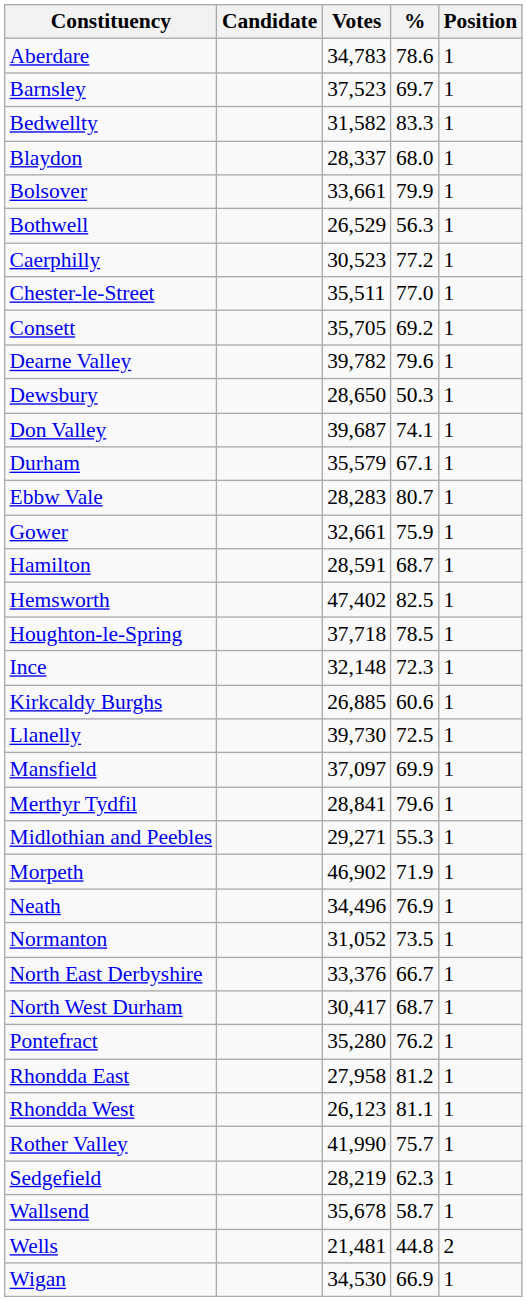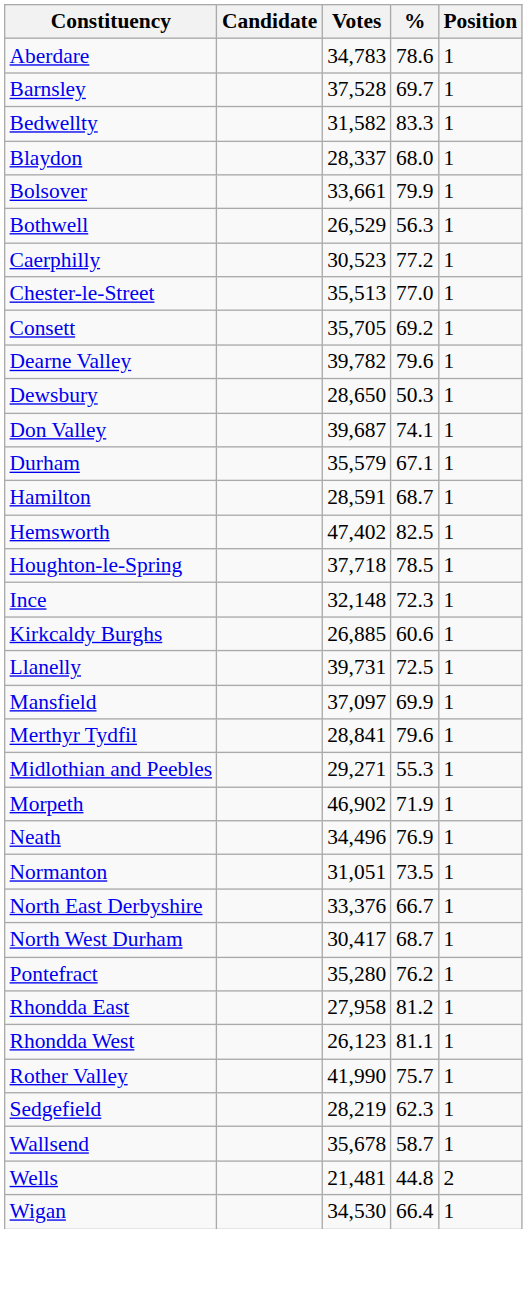Barnsley | Votes: 37,523 -> 37,528
Chester-le-Street | Votes: 35,511 -> 35,513
- row: Ebbw Vale | 28,283 | 80.7 | 1
- row: Gower | 32,661 | 75.9 | 1
Llanelly | Votes: 39,730 -> 39,731
Normanton | Votes: 31,052 -> 31,051
Wigan | %: 66.9 -> 66.4
